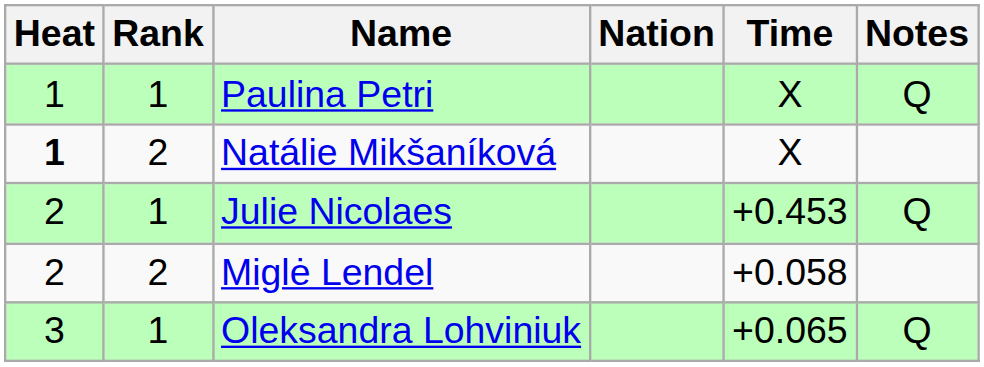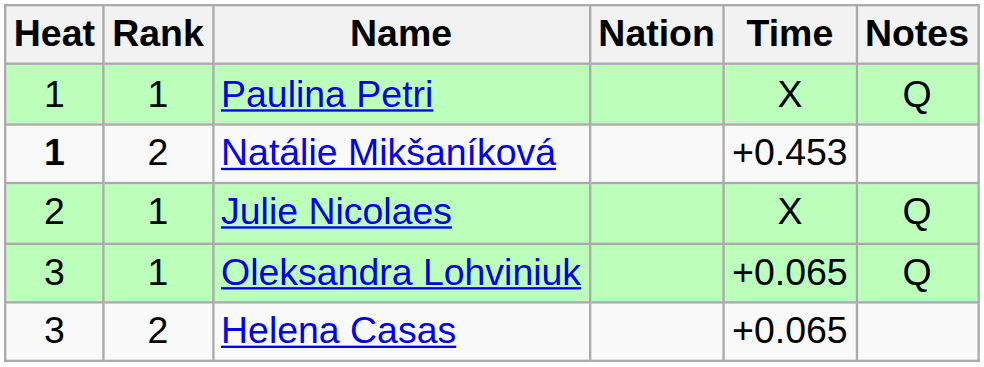Natálie Mikšaníková | Time: X -> +0.453
Julie Nicolaes | Time: +0.453 -> X
- row: 2 | 2 | Miglė Lendel | +0.058
+ row: 3 | 2 | Helena Casas | +0.065
